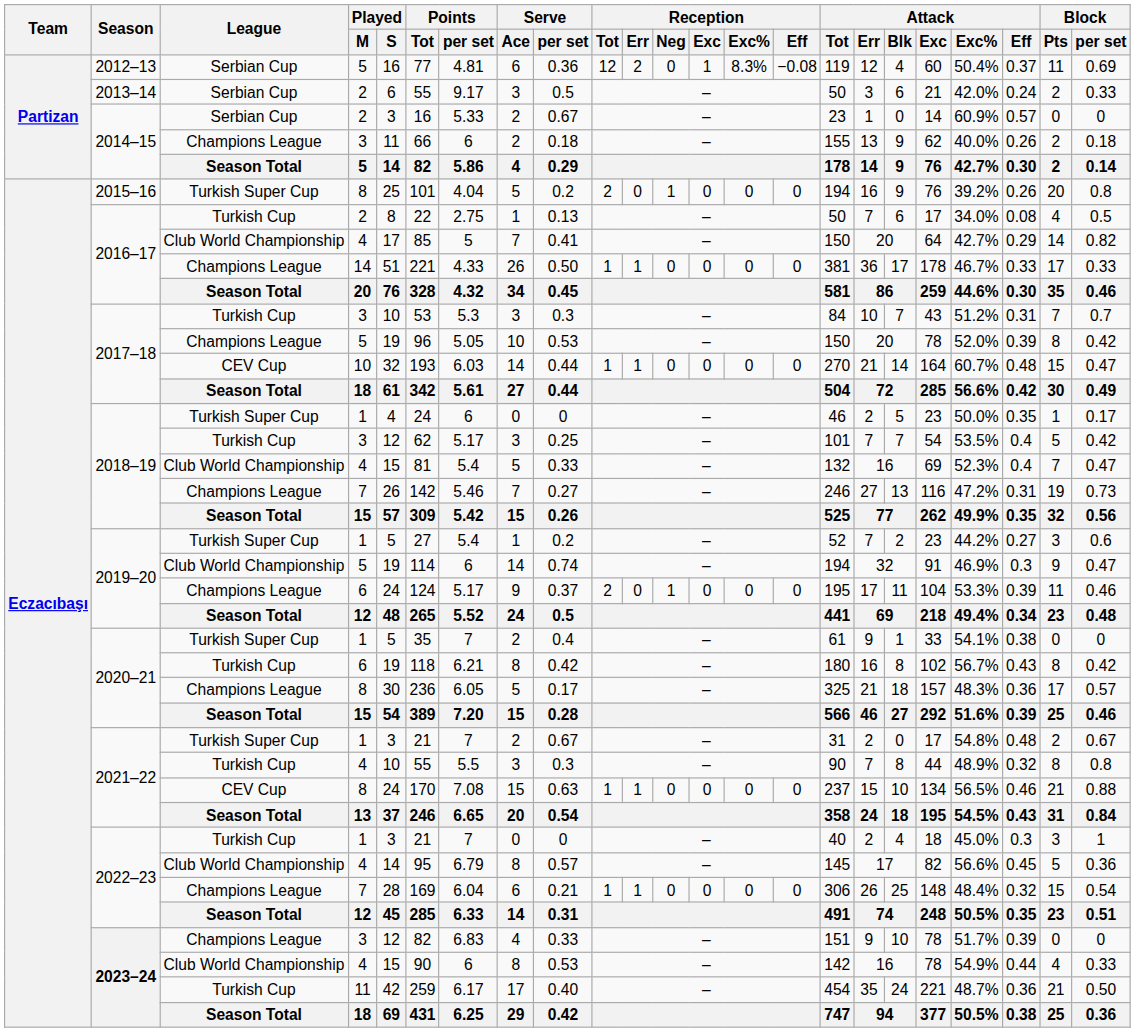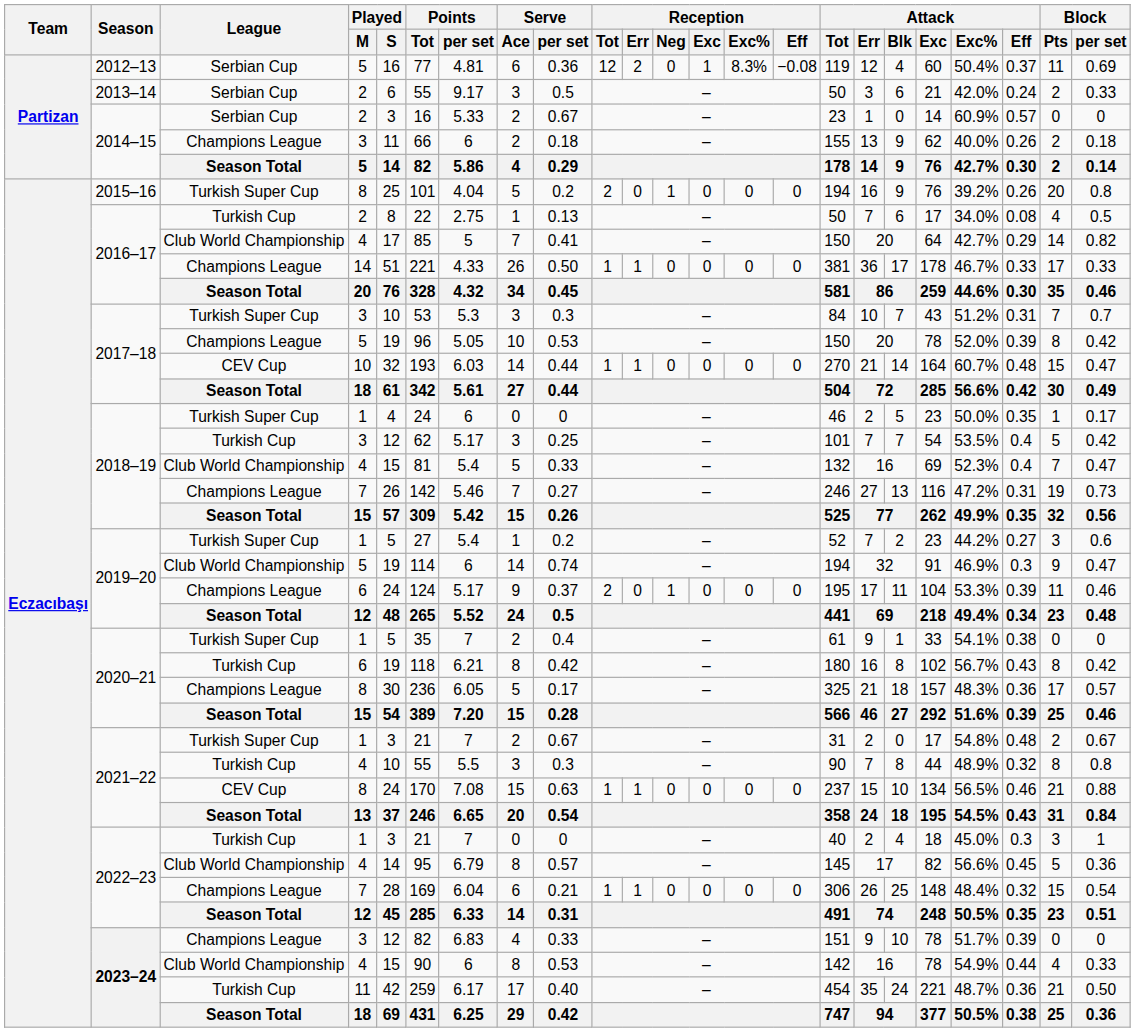2017–18 / 3 | League: Turkish Cup -> Turkish Super Cup
